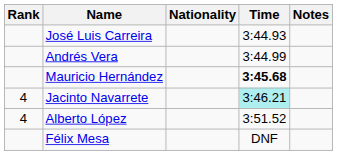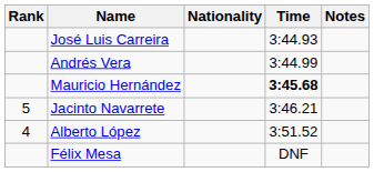Jacinto Navarrete | Rank: 4 -> 5
Jacinto Navarrete | Time: paleturquoise background -> no background
